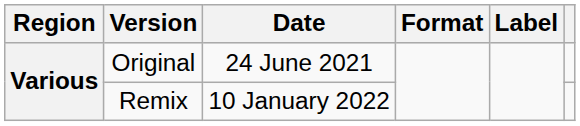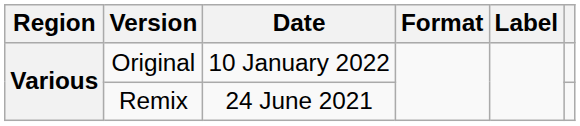Original | Date: 24 June 2021 -> 10 January 2022
Remix | Date: 10 January 2022 -> 24 June 2021
